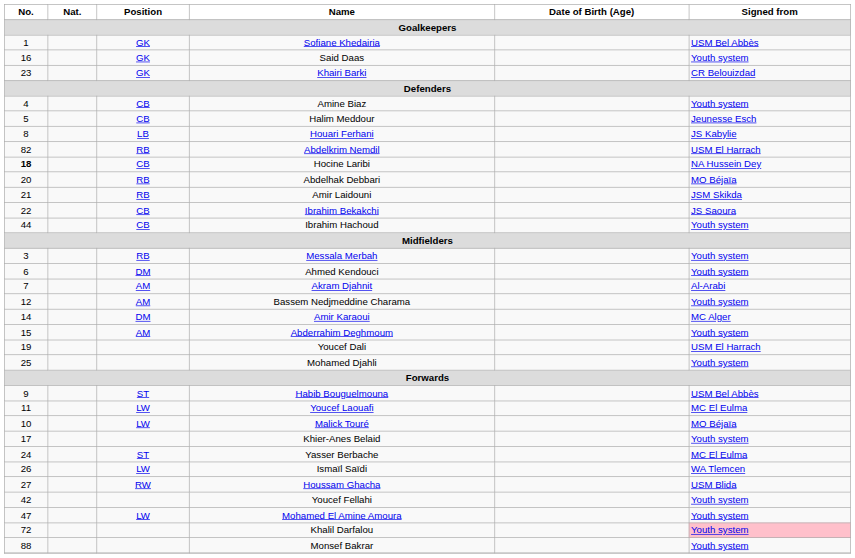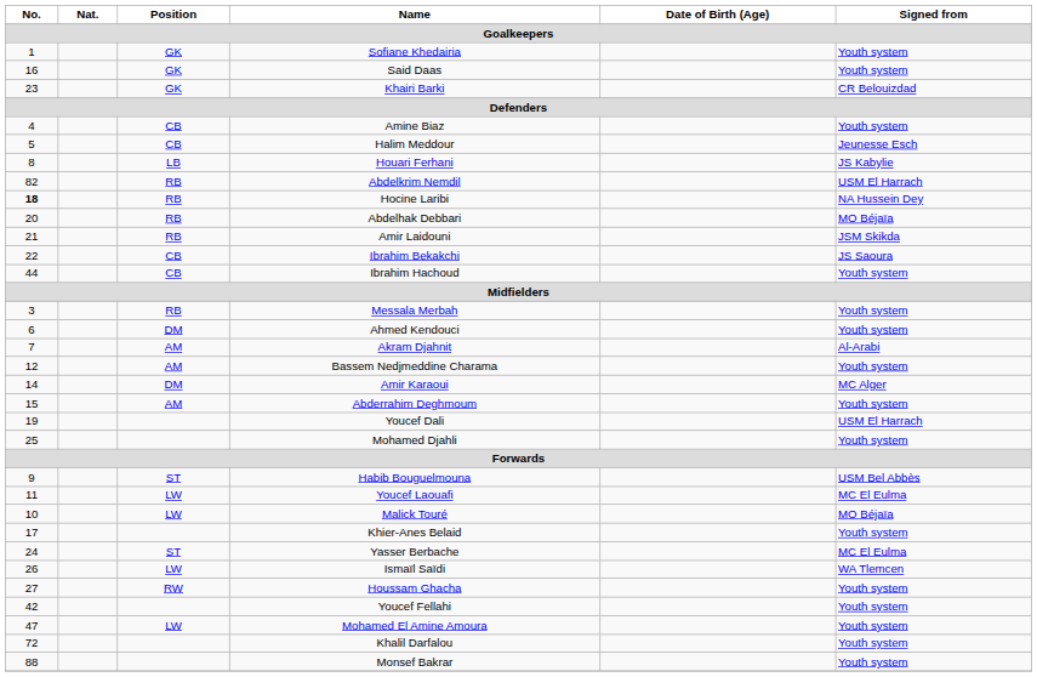Sofiane Khedairia | Signed from: USM Bel Abbès -> Youth system
Hocine Laribi | Position: CB -> RB
Houssam Ghacha | Signed from: USM Blida -> Youth system
Khalil Darfalou | Signed from: pink background -> no background
